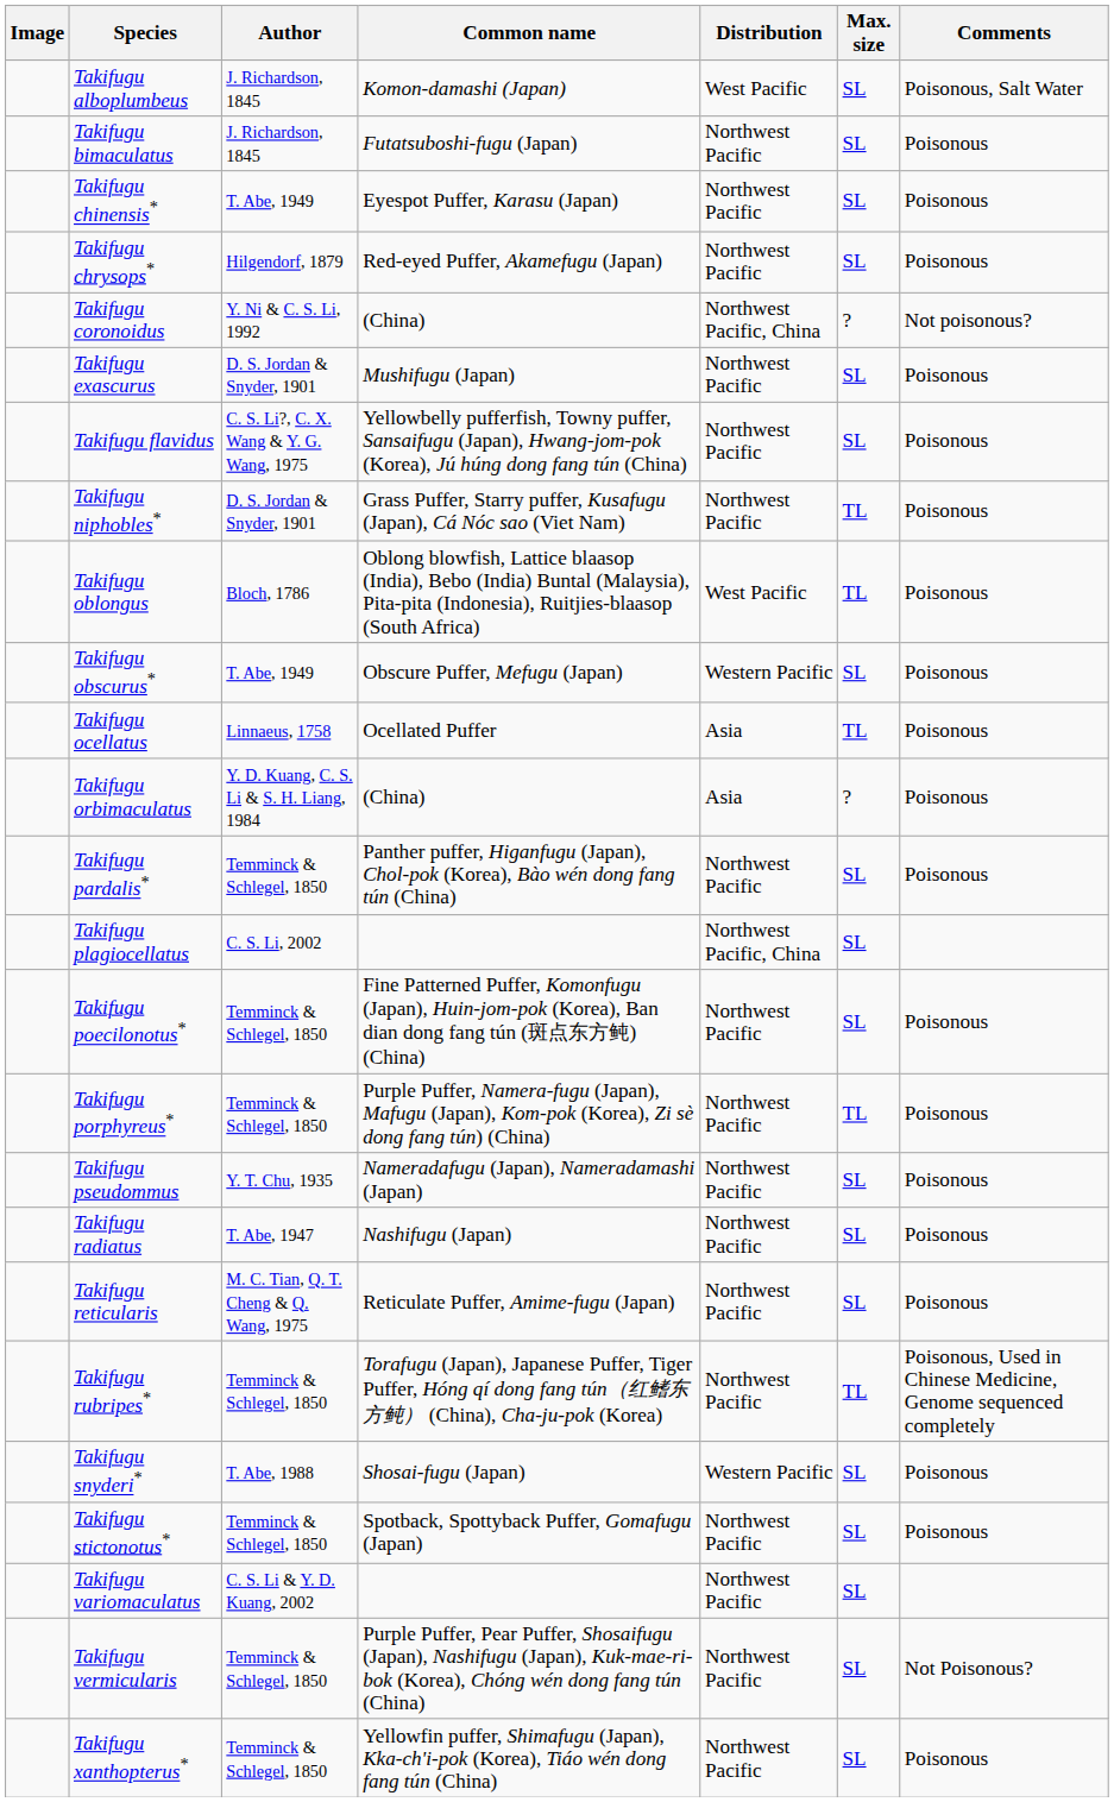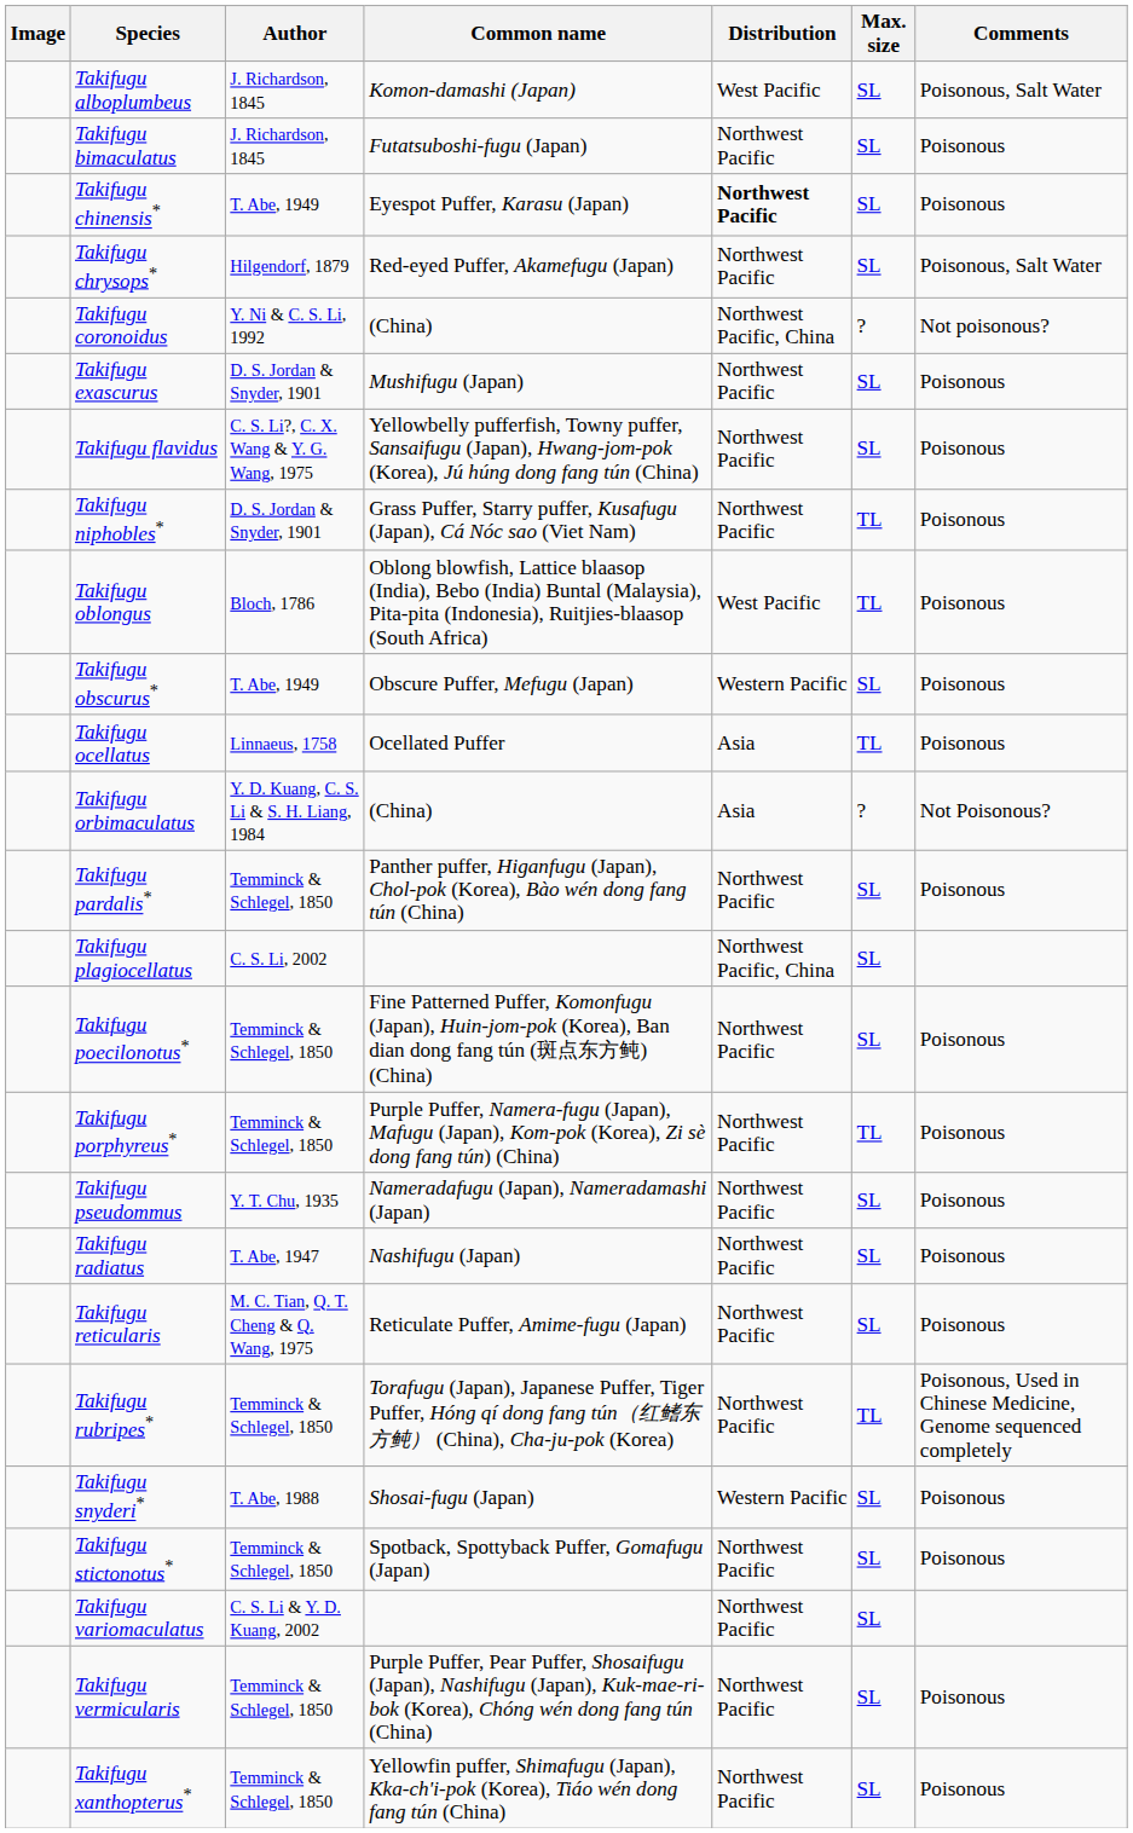Takifugu chinensis* | Distribution: normal -> bold
Takifugu chrysops* | Comments: Poisonous -> Poisonous, Salt Water
Takifugu orbimaculatus | Comments: Poisonous -> Not Poisonous?
Takifugu vermicularis | Comments: Not Poisonous? -> Poisonous
